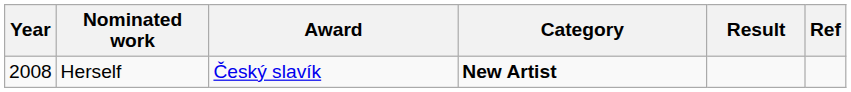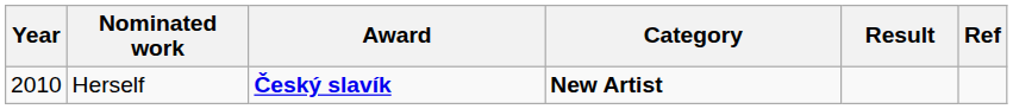Herself | Year: 2008 -> 2010
Herself | Award: normal -> bold
